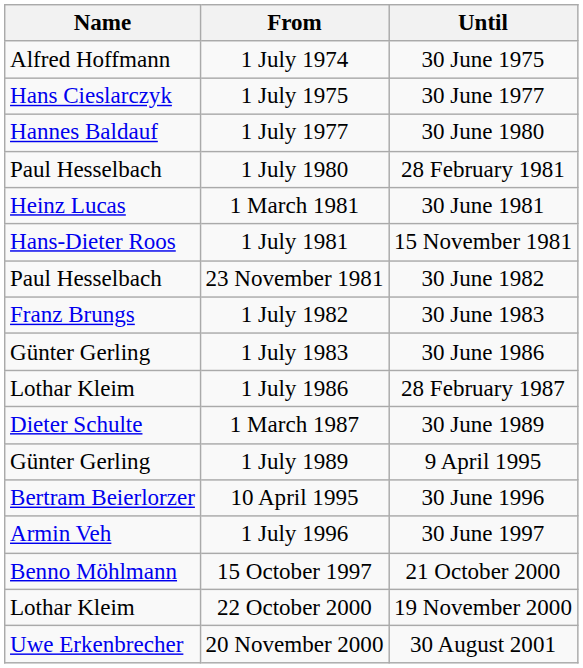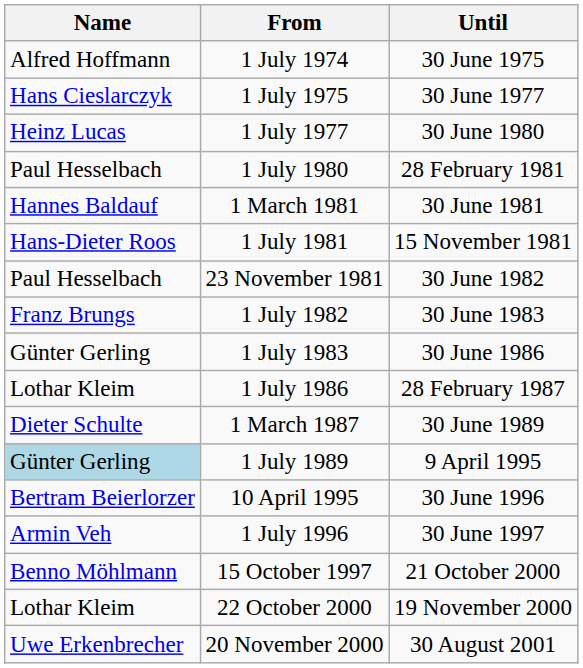1 July 1977 | Name: Hannes Baldauf -> Heinz Lucas
1 March 1981 | Name: Heinz Lucas -> Hannes Baldauf
1 July 1989 | Name: no background -> lightblue background
